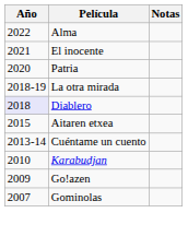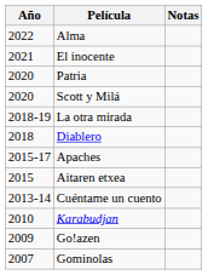+ row: 2020 | Scott y Milá
Diablero | Año: lavender background -> no background
+ row: 2015-17 | Apaches
